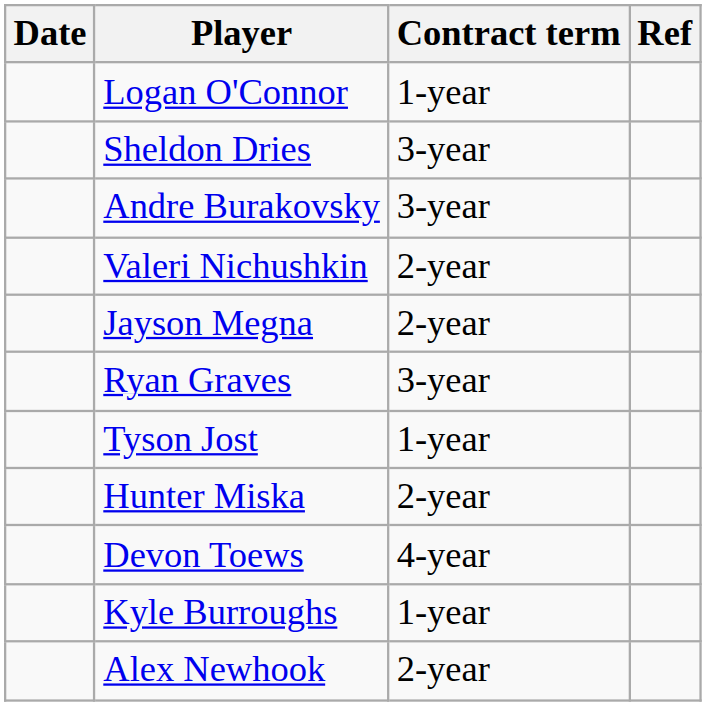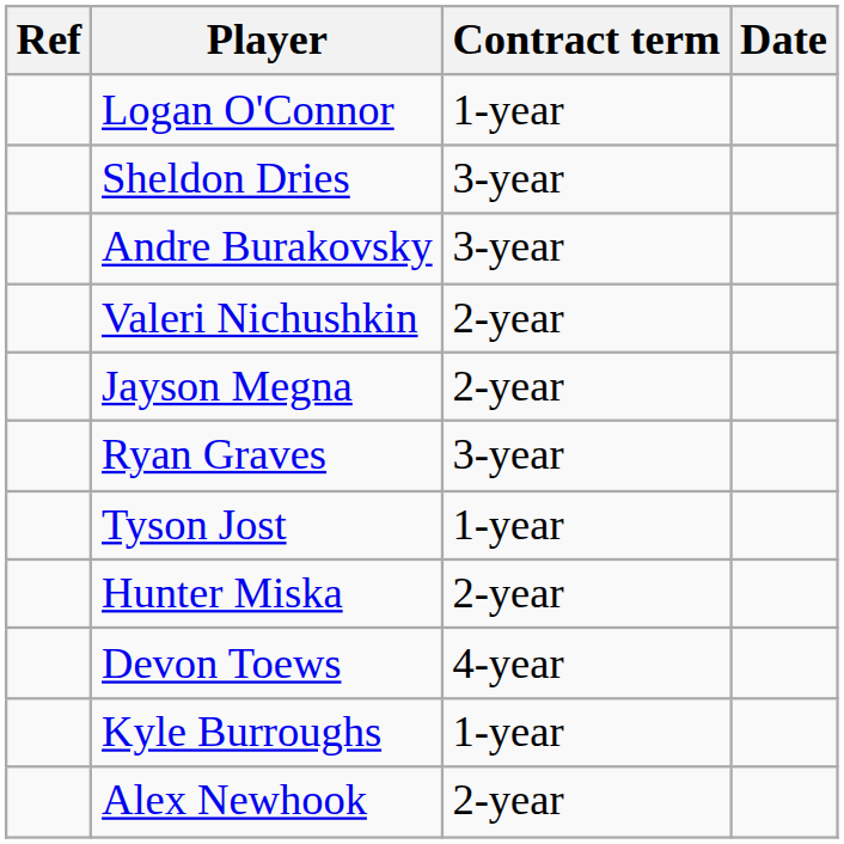columns swapped: Date <-> Ref
